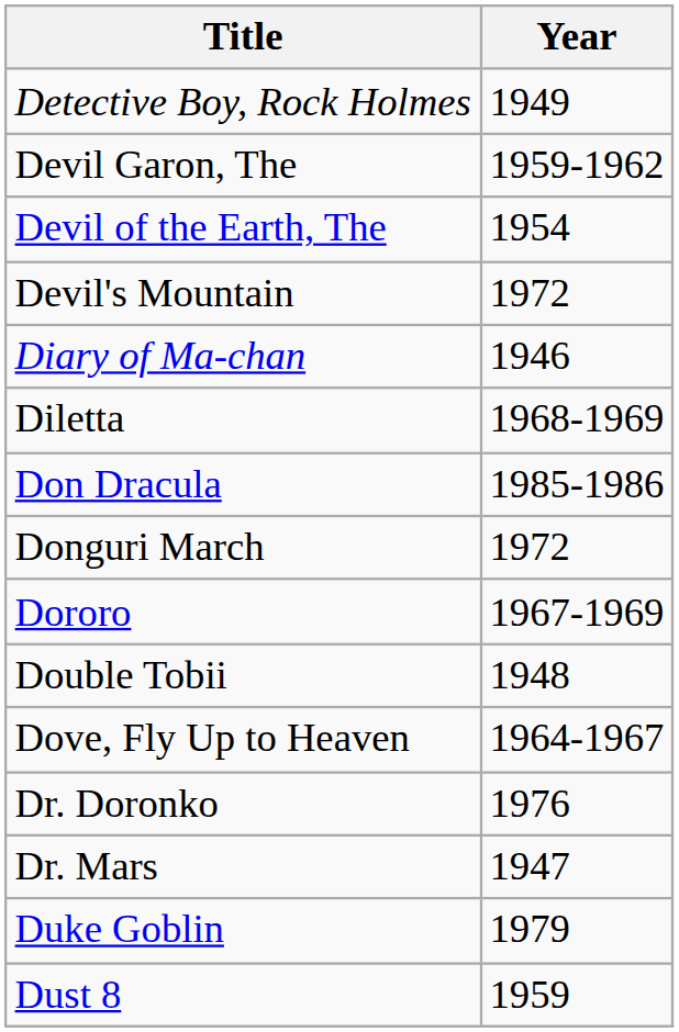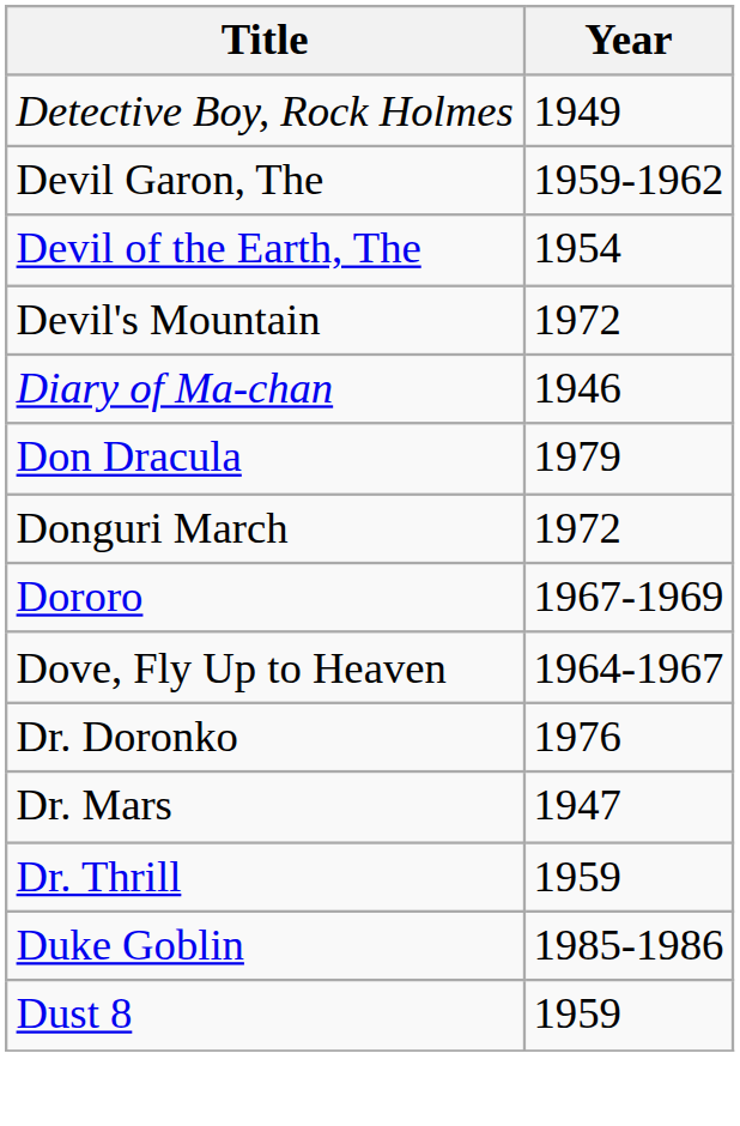- row: Diletta | 1968-1969
Don Dracula | Year: 1985-1986 -> 1979
- row: Double Tobii | 1948
+ row: Dr. Thrill | 1959
Duke Goblin | Year: 1979 -> 1985-1986
